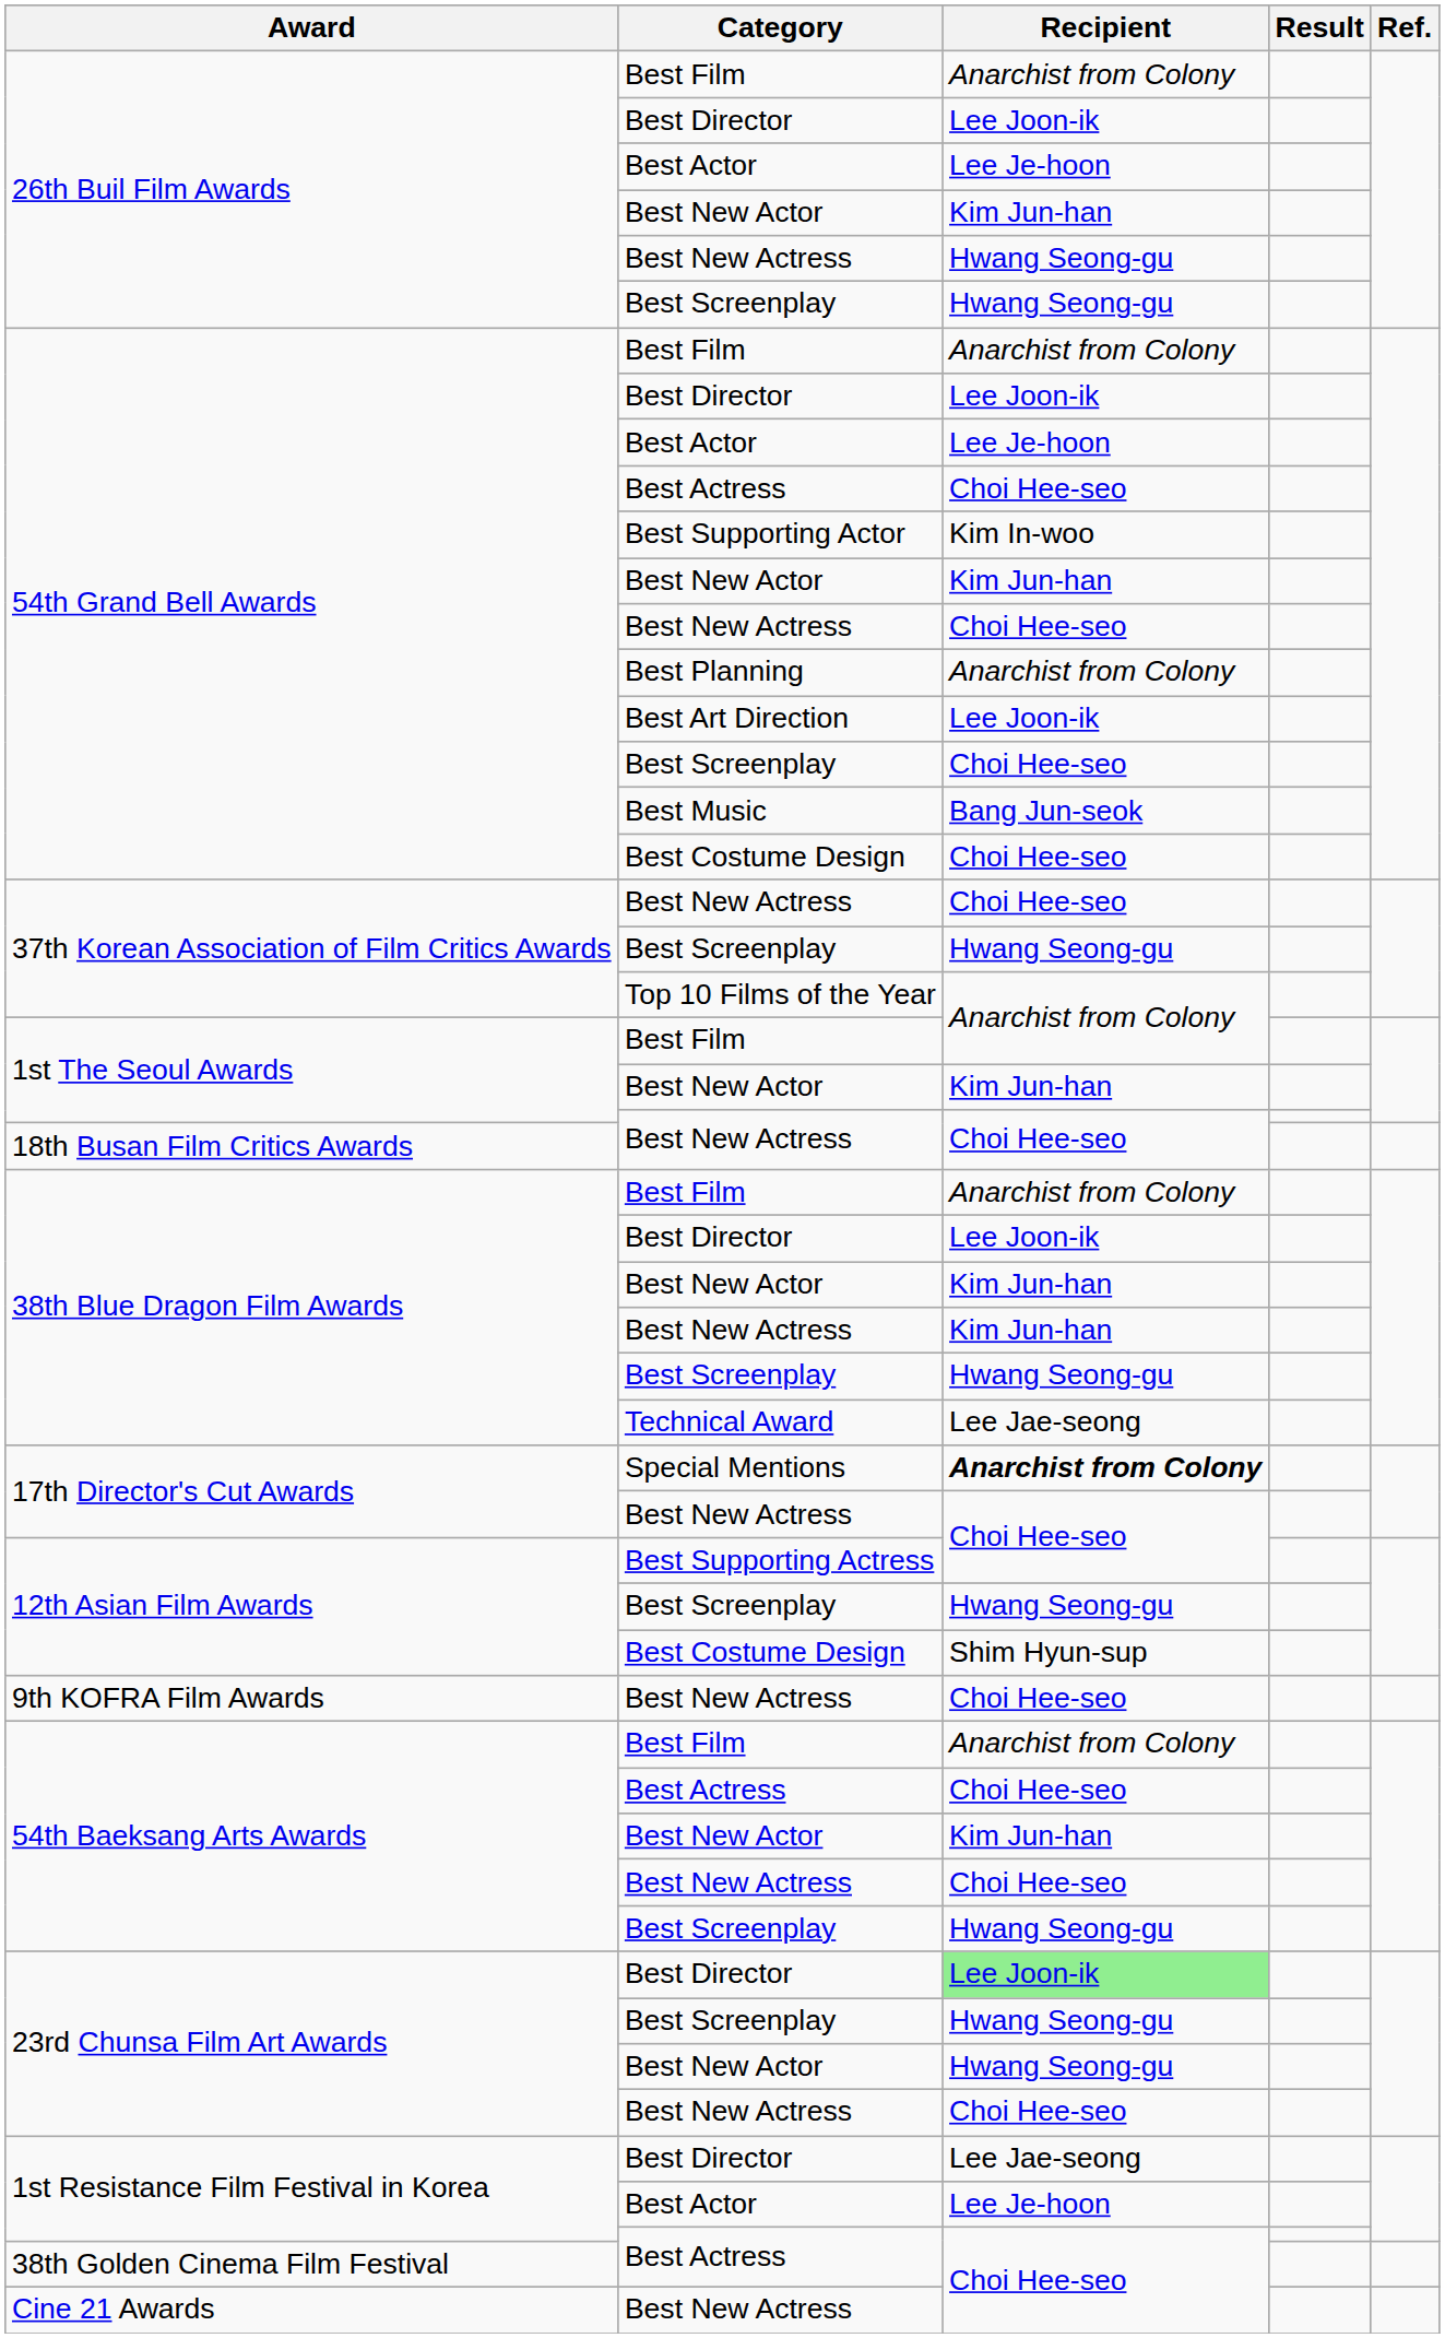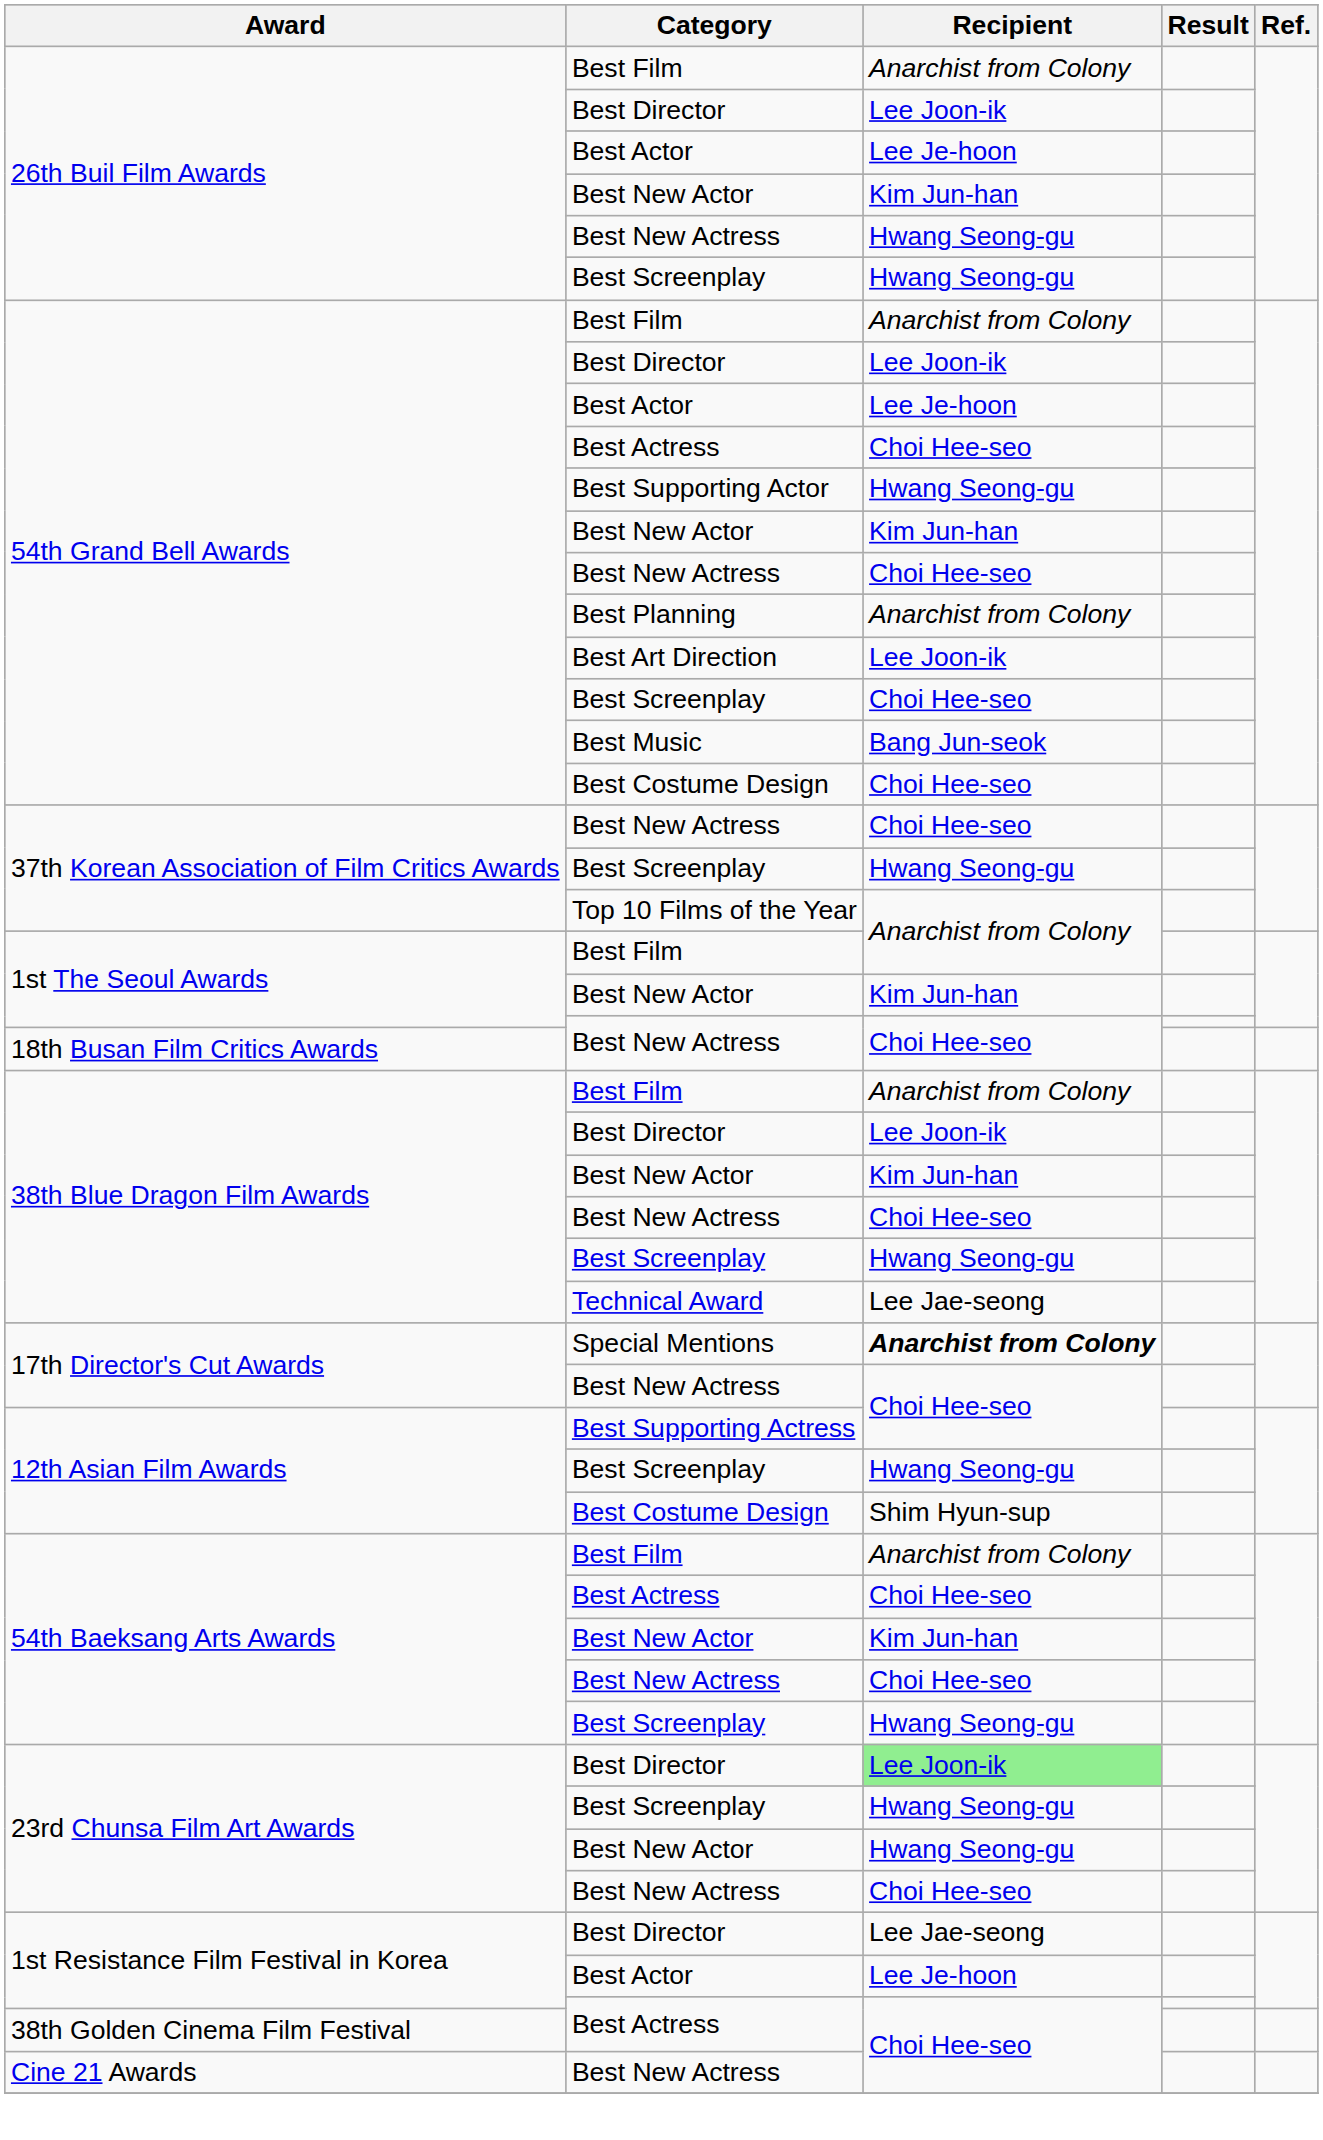Best Supporting Actor | Recipient: Kim In-woo -> Hwang Seong-gu
38th Blue Dragon Film Awards / Best New Actress | Recipient: Kim Jun-han -> Choi Hee-seo
- row: 9th KOFRA Film Awards | Best New Actress | Choi Hee-seo
